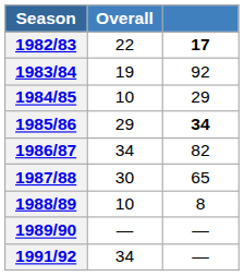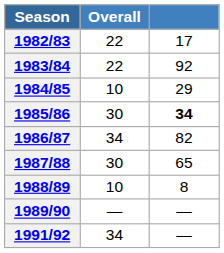1982/83 | column 3: bold -> normal
1983/84 | Overall: 19 -> 22
1985/86 | Overall: 29 -> 30
